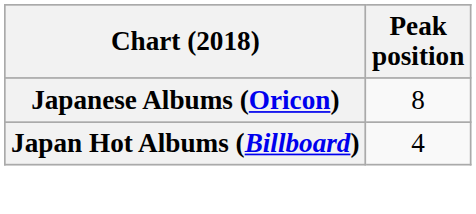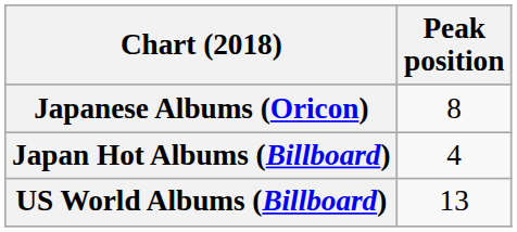+ row: US World Albums (Billboard) | 13
